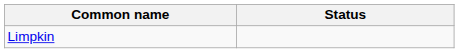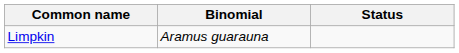+ column: Binomial | Aramus guarauna
